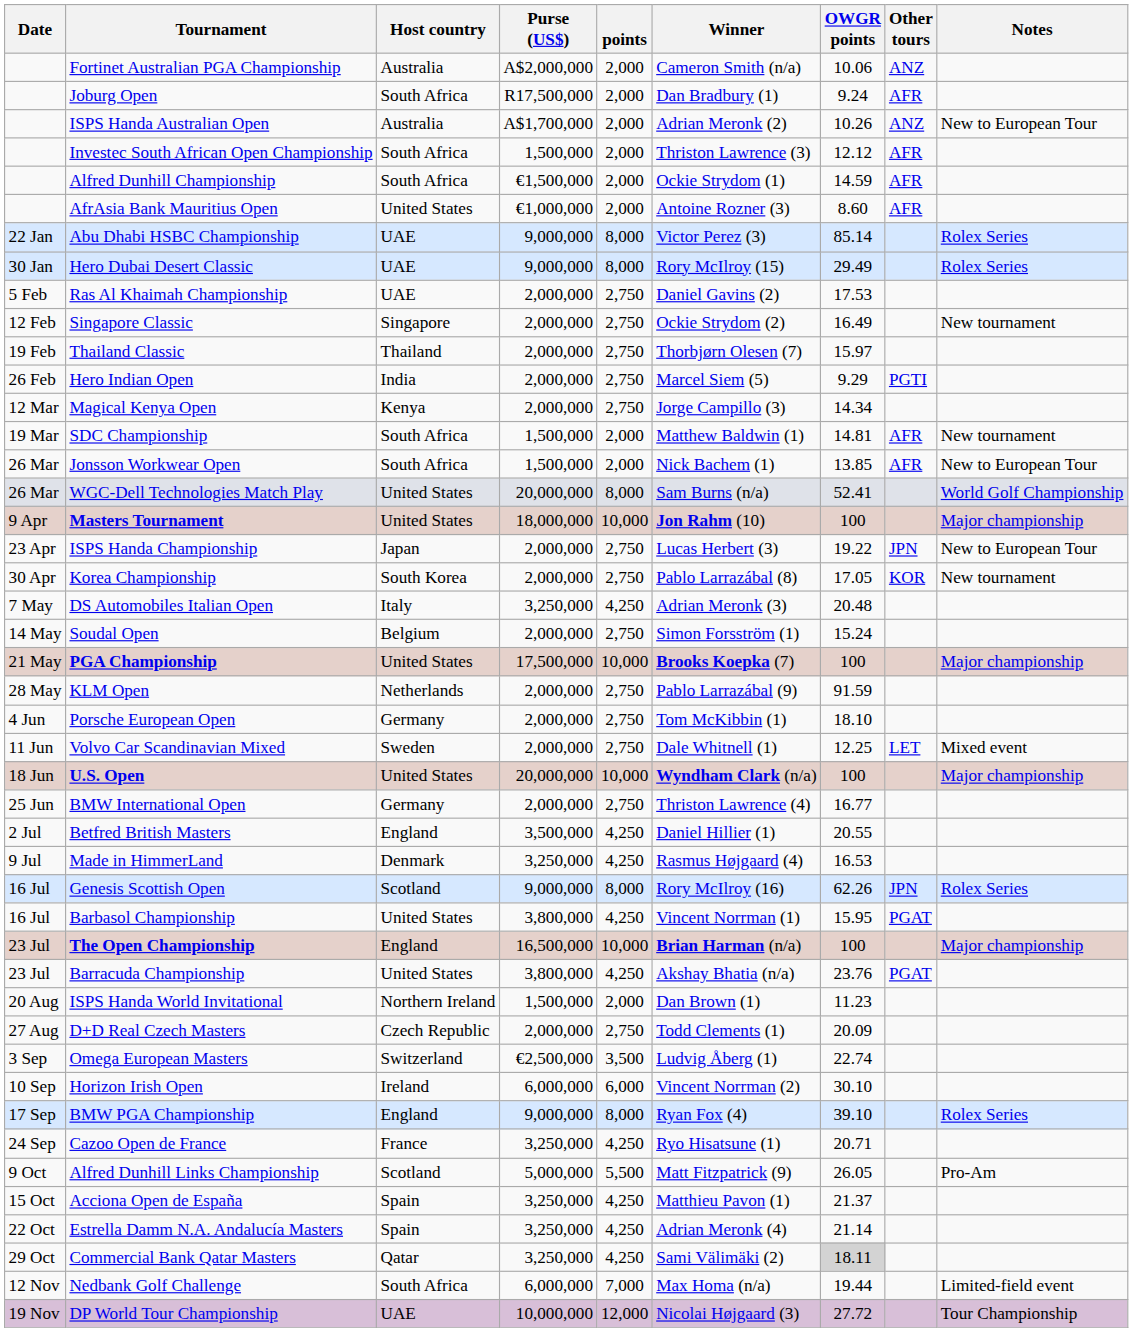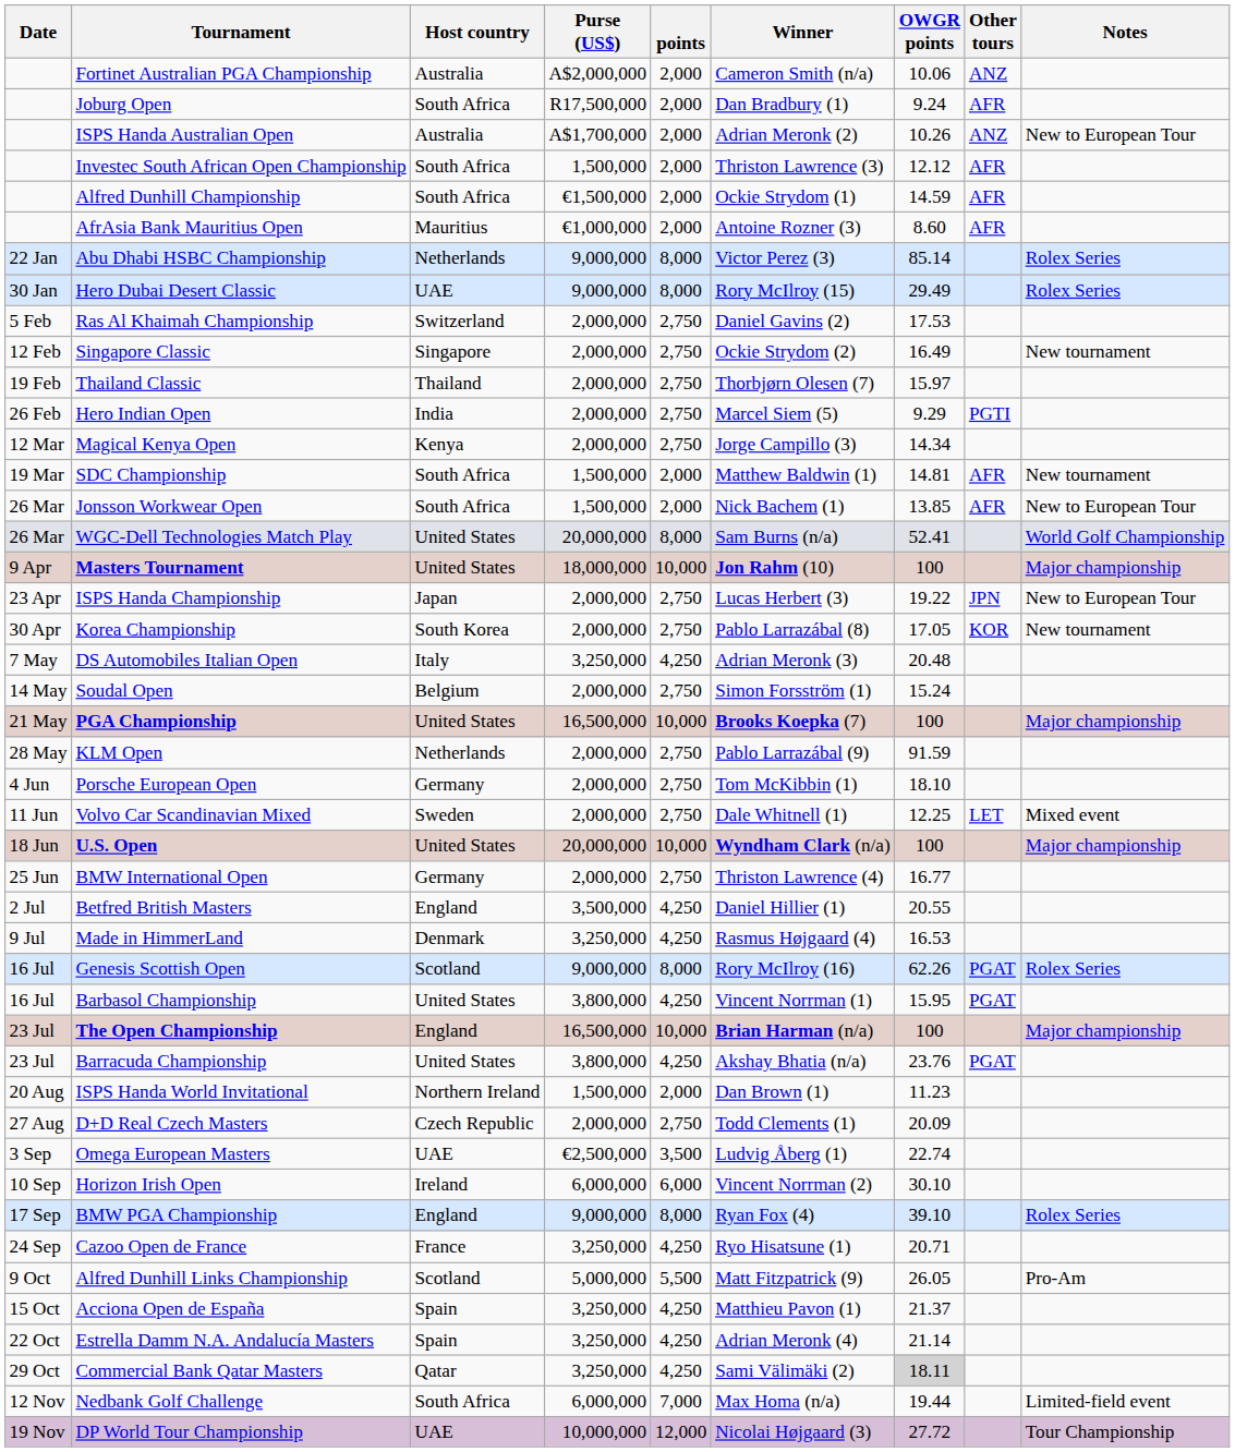AfrAsia Bank Mauritius Open | Host country: United States -> Mauritius
Abu Dhabi HSBC Championship | Host country: UAE -> Netherlands
Ras Al Khaimah Championship | Host country: UAE -> Switzerland
PGA Championship | Purse (US$): 17,500,000 -> 16,500,000
Genesis Scottish Open | Other tours: JPN -> PGAT
Omega European Masters | Host country: Switzerland -> UAE
